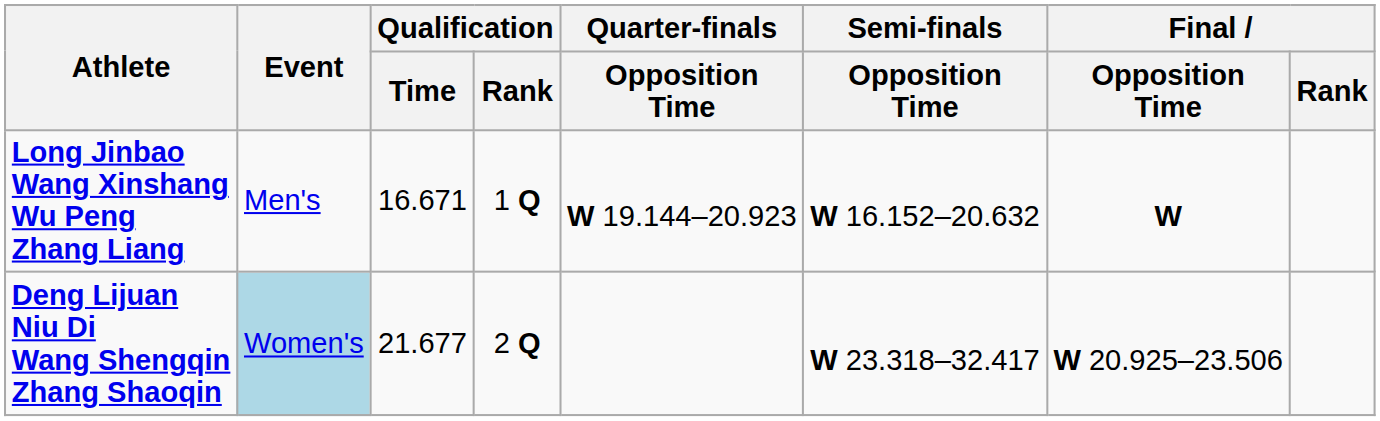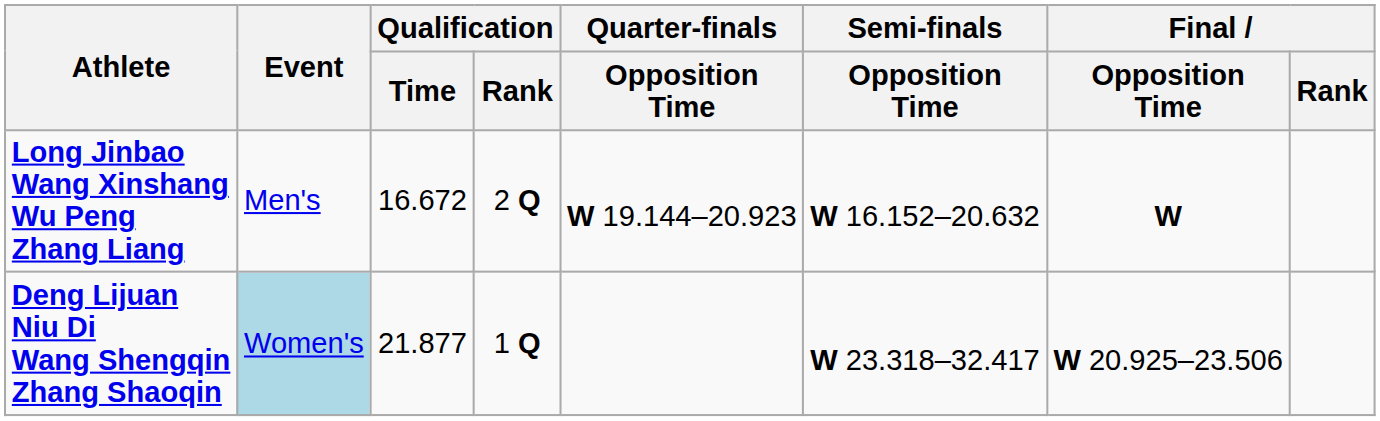Long Jinbao Wang Xinshang Wu Peng Zhang Liang | Qualification / Time: 16.671 -> 16.672
Long Jinbao Wang Xinshang Wu Peng Zhang Liang | Qualification / Rank: 1 Q -> 2 Q
Deng Lijuan Niu Di Wang Shengqin Zhang Shaoqin | Qualification / Time: 21.677 -> 21.877
Deng Lijuan Niu Di Wang Shengqin Zhang Shaoqin | Qualification / Rank: 2 Q -> 1 Q
